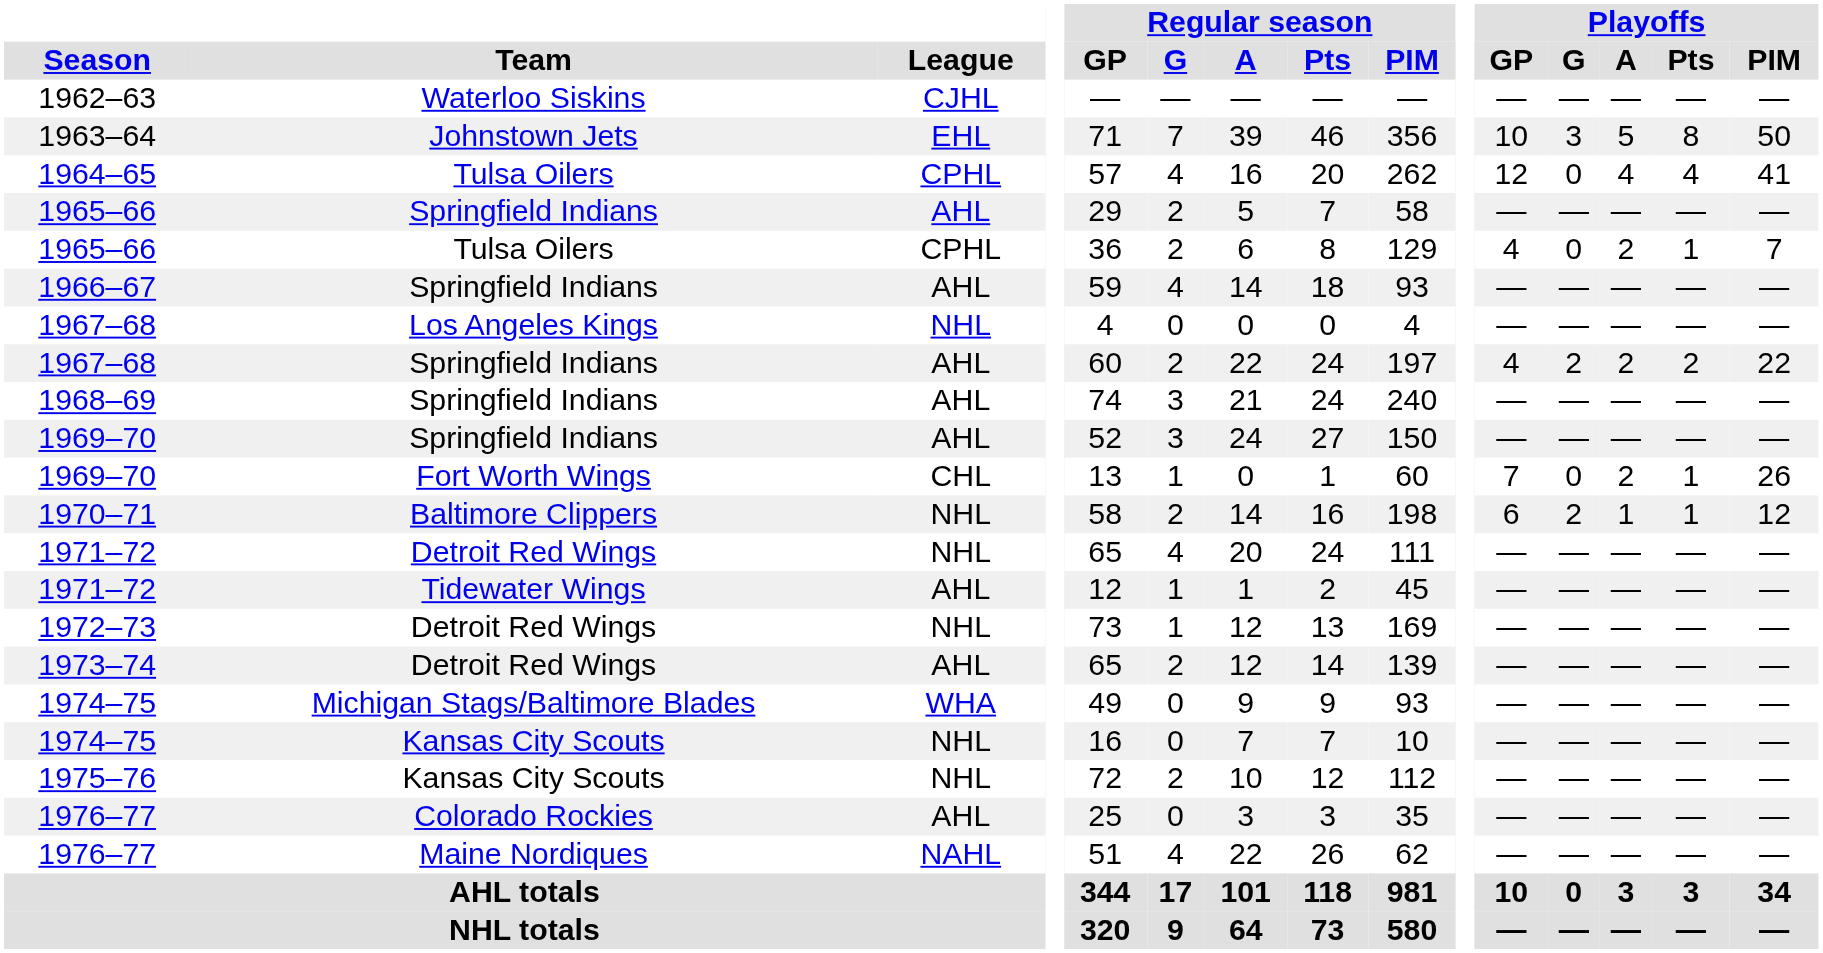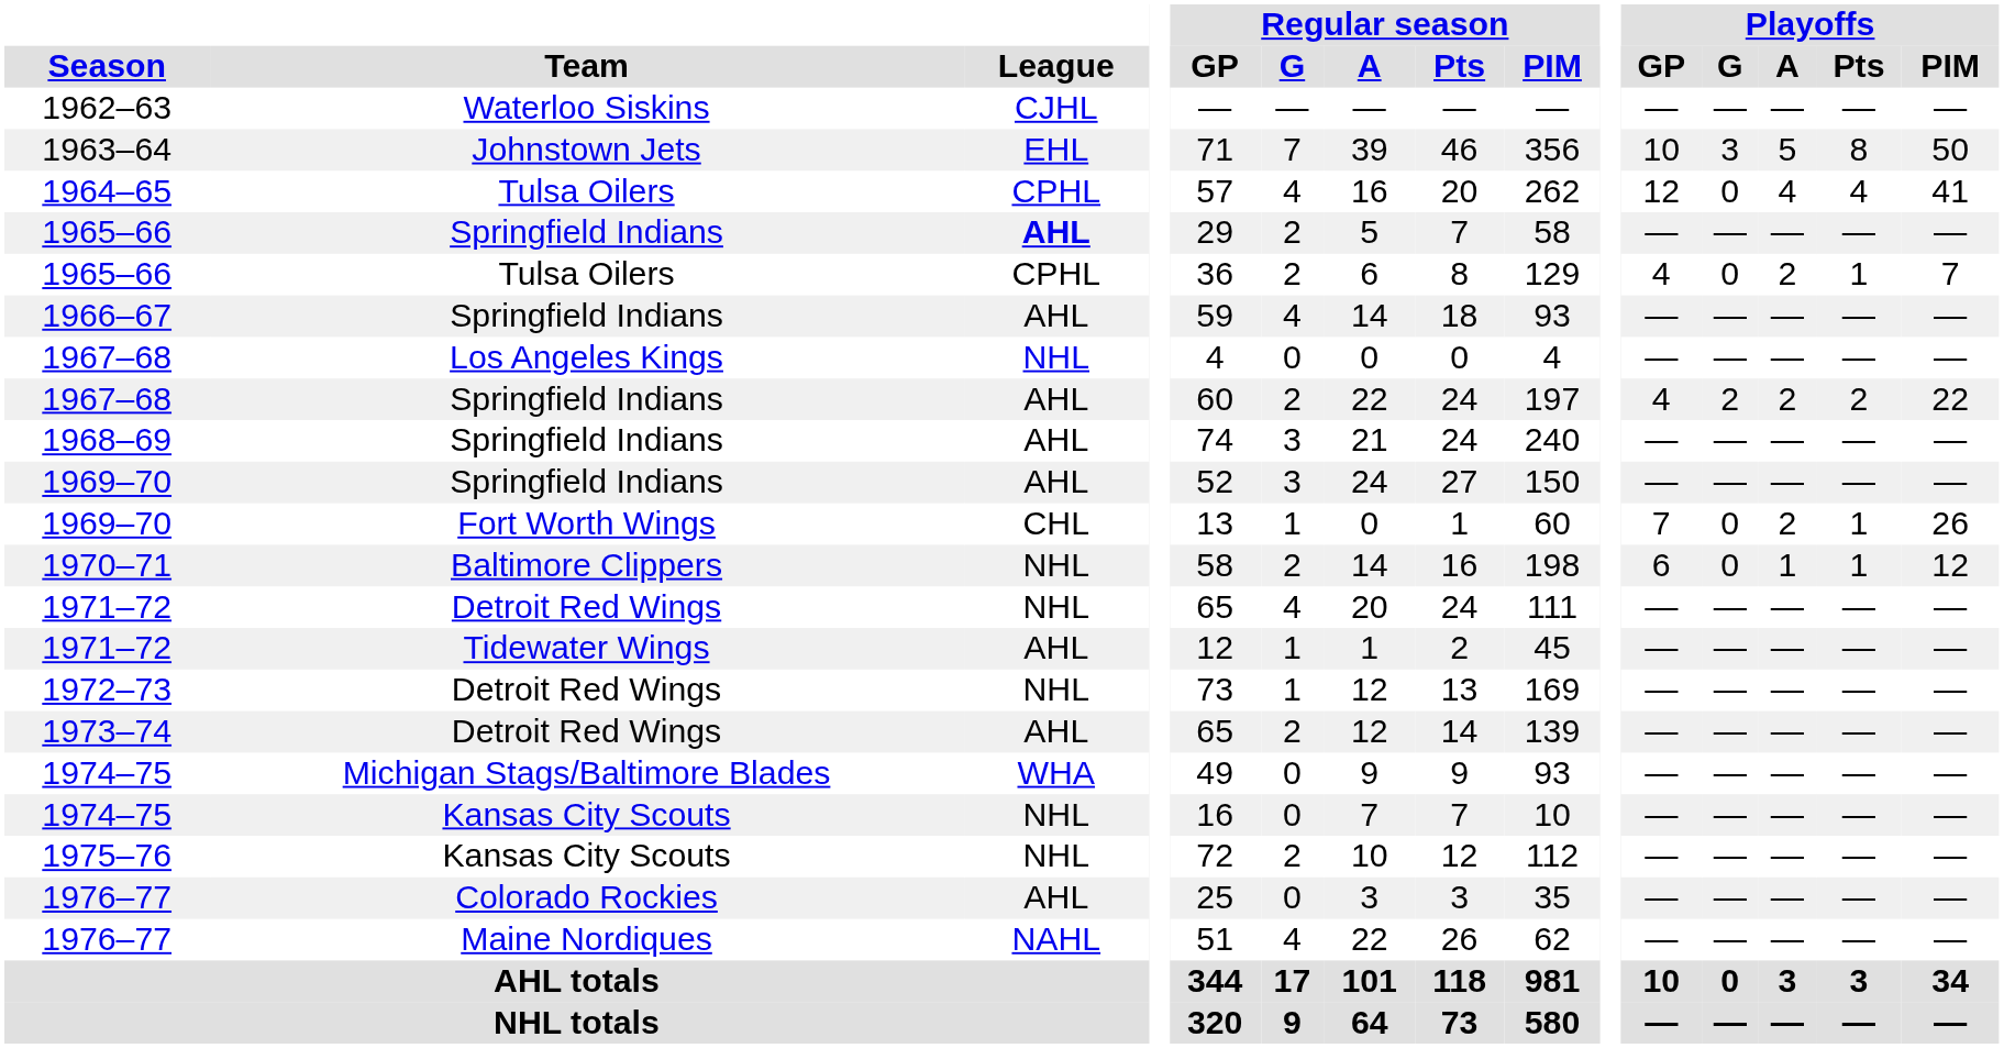1965–66 / Springfield Indians | League: normal -> bold
1970–71 | Playoffs / G: 2 -> 0
